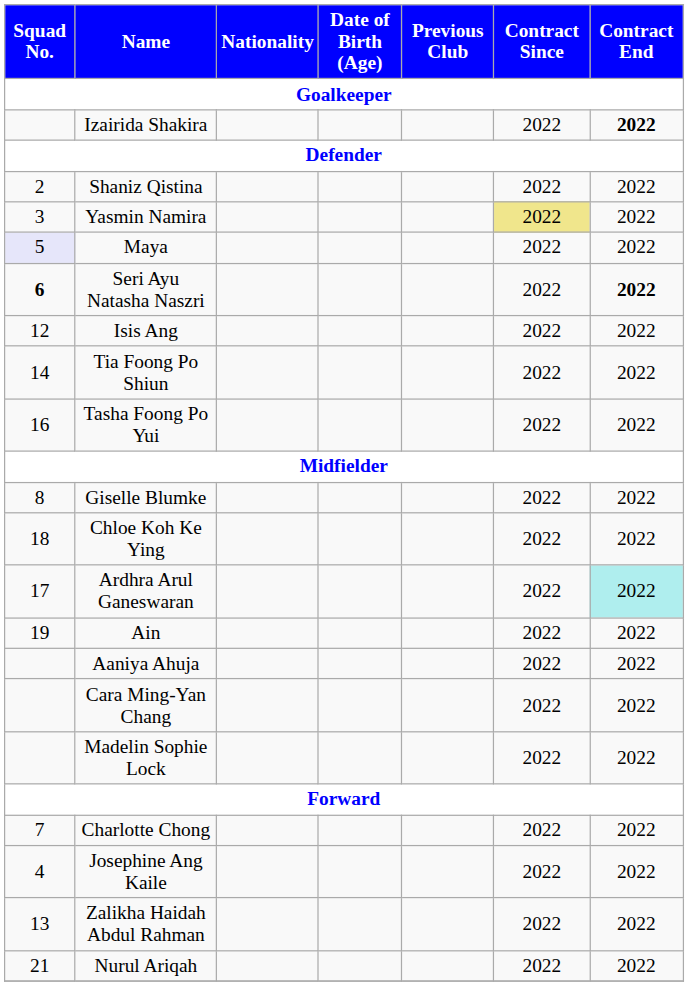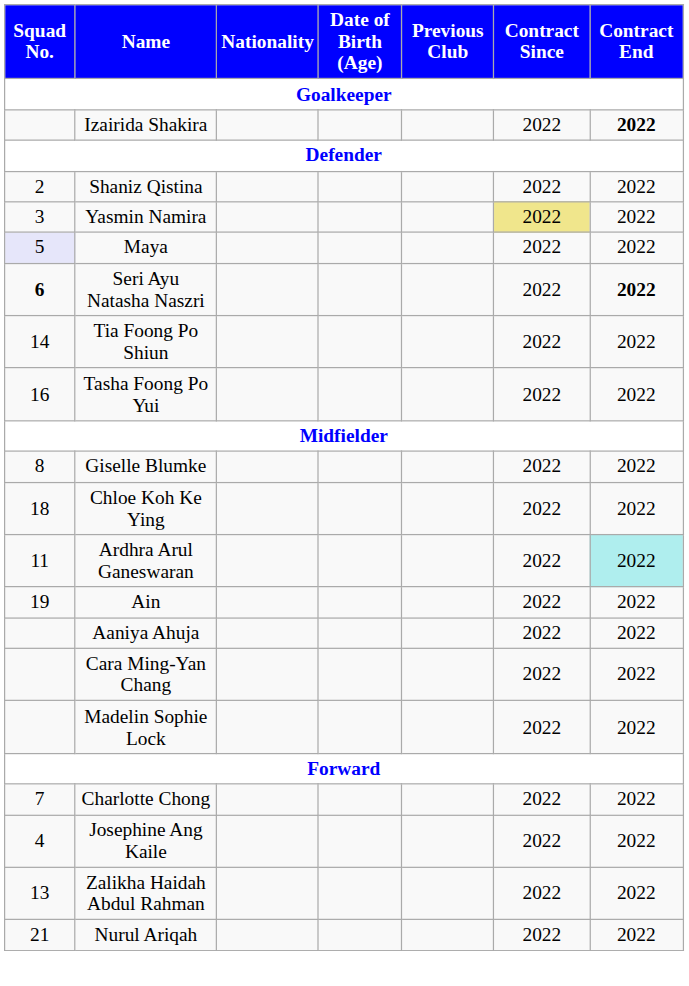- row: 12 | Isis Ang | 2022 | 2022
Ardhra Arul Ganeswaran | Squad No.: 17 -> 11
